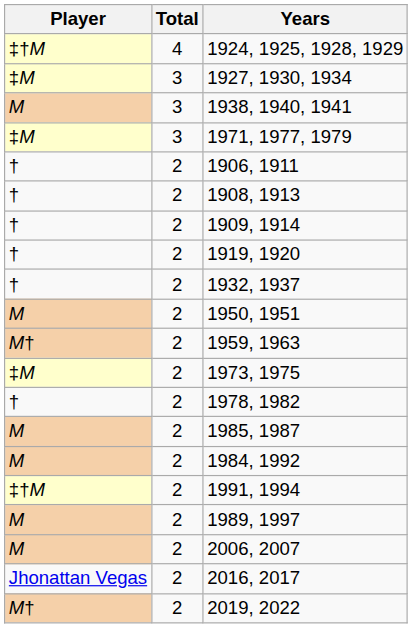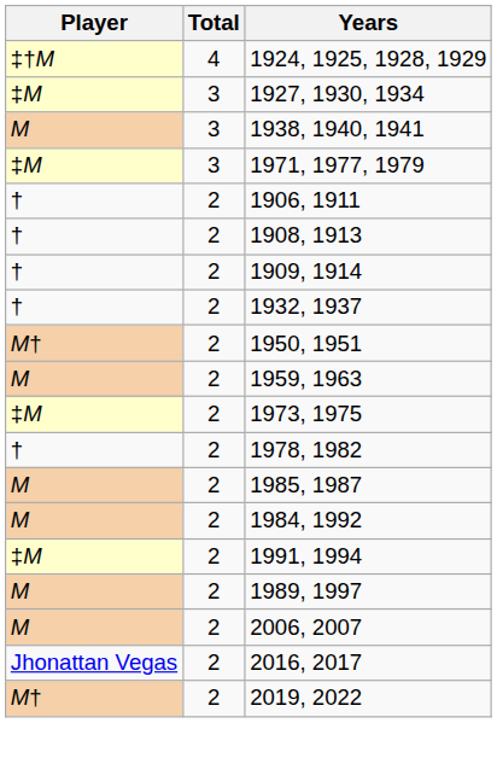- row: † | 2 | 1919, 1920
1950, 1951 | Player: M -> M†
1959, 1963 | Player: M† -> M
1991, 1994 | Player: ‡†M -> ‡M
